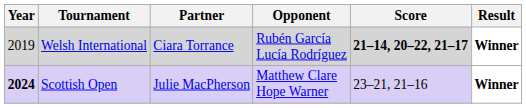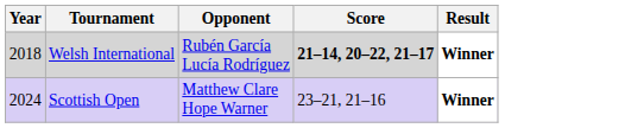- column: Partner | Ciara Torrance | Julie MacPherson
Welsh International | Year: 2019 -> 2018
Scottish Open | Year: bold -> normal
